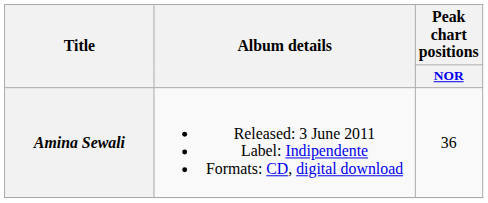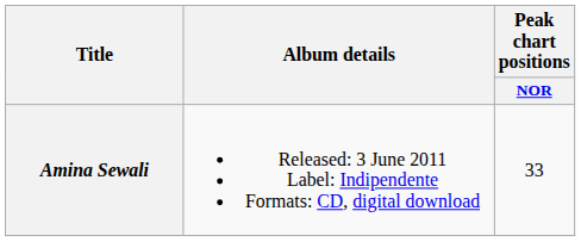Amina Sewali | Peak chart positions / NOR: 36 -> 33
